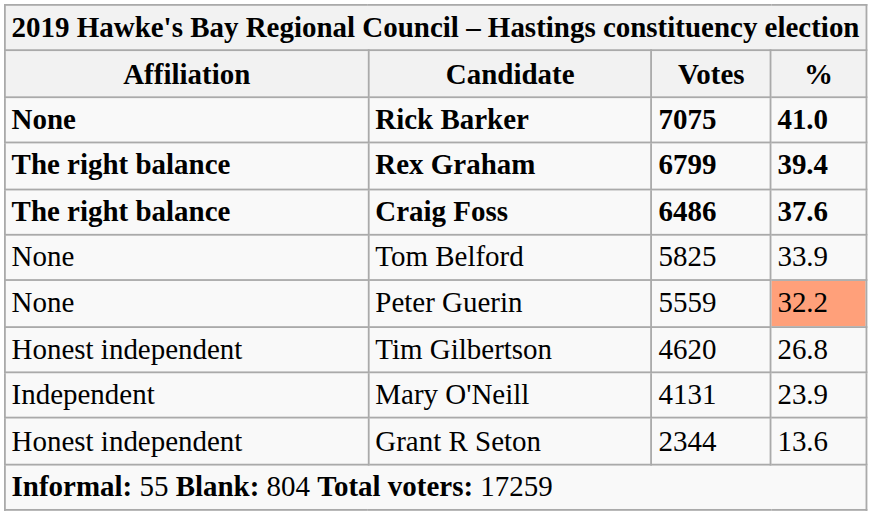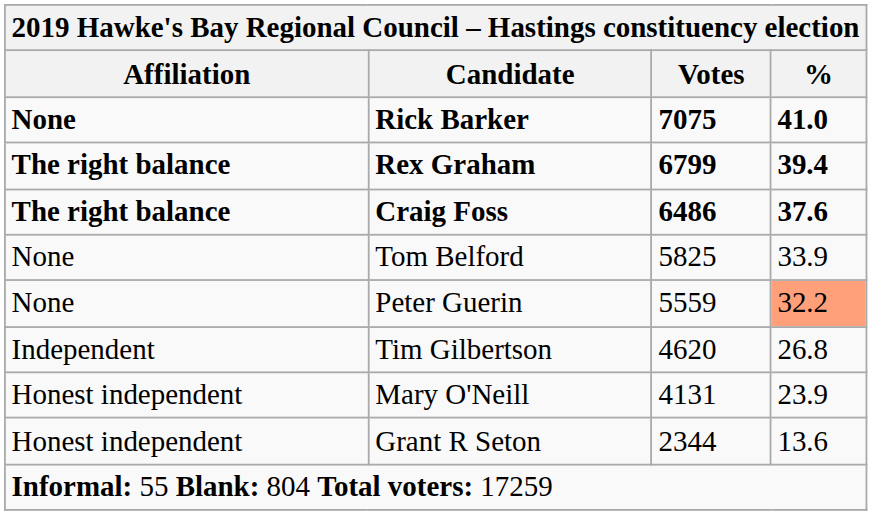Tim Gilbertson | Affiliation: Honest independent -> Independent
Mary O'Neill | Affiliation: Independent -> Honest independent
